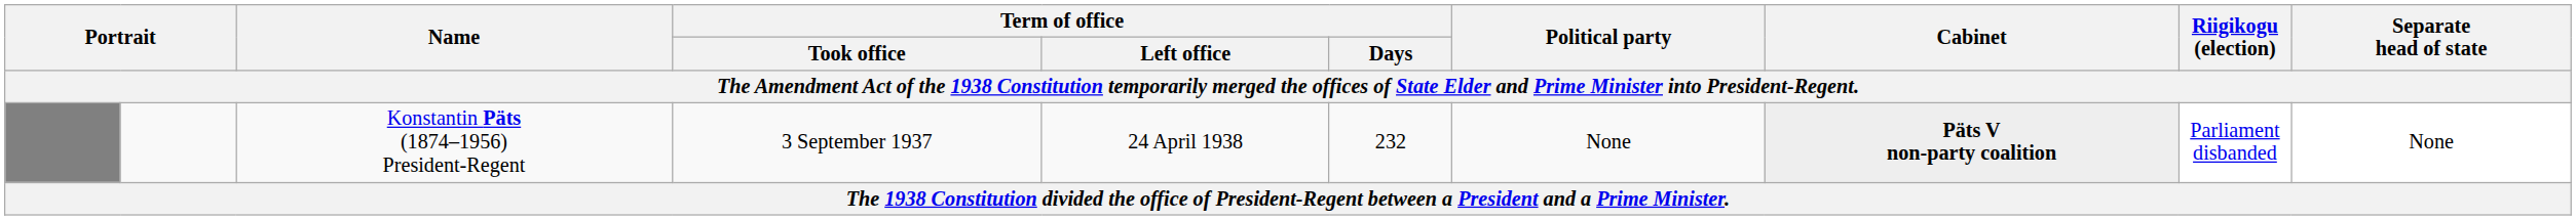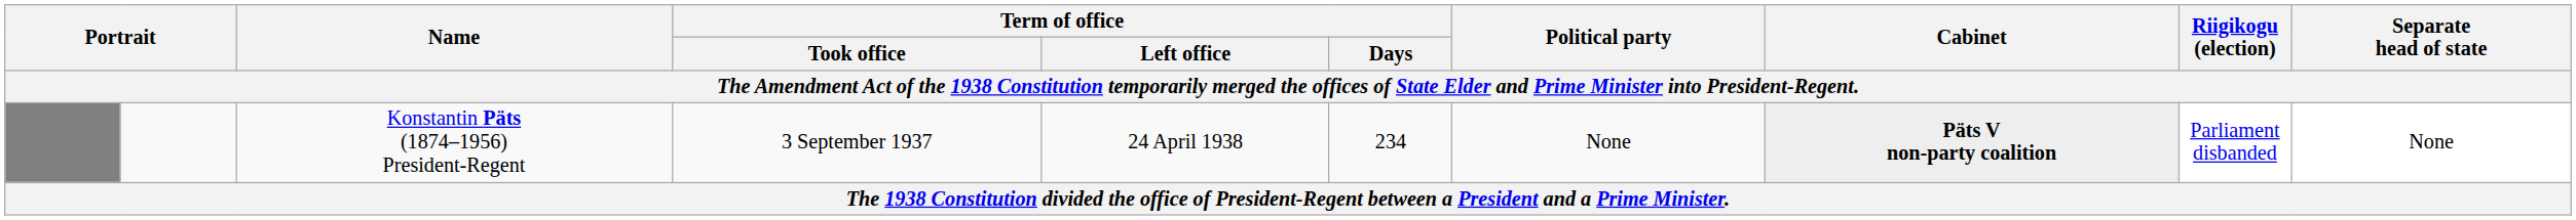Konstantin Päts (1874–1956) President-Regent | Term of office / Days: 232 -> 234
